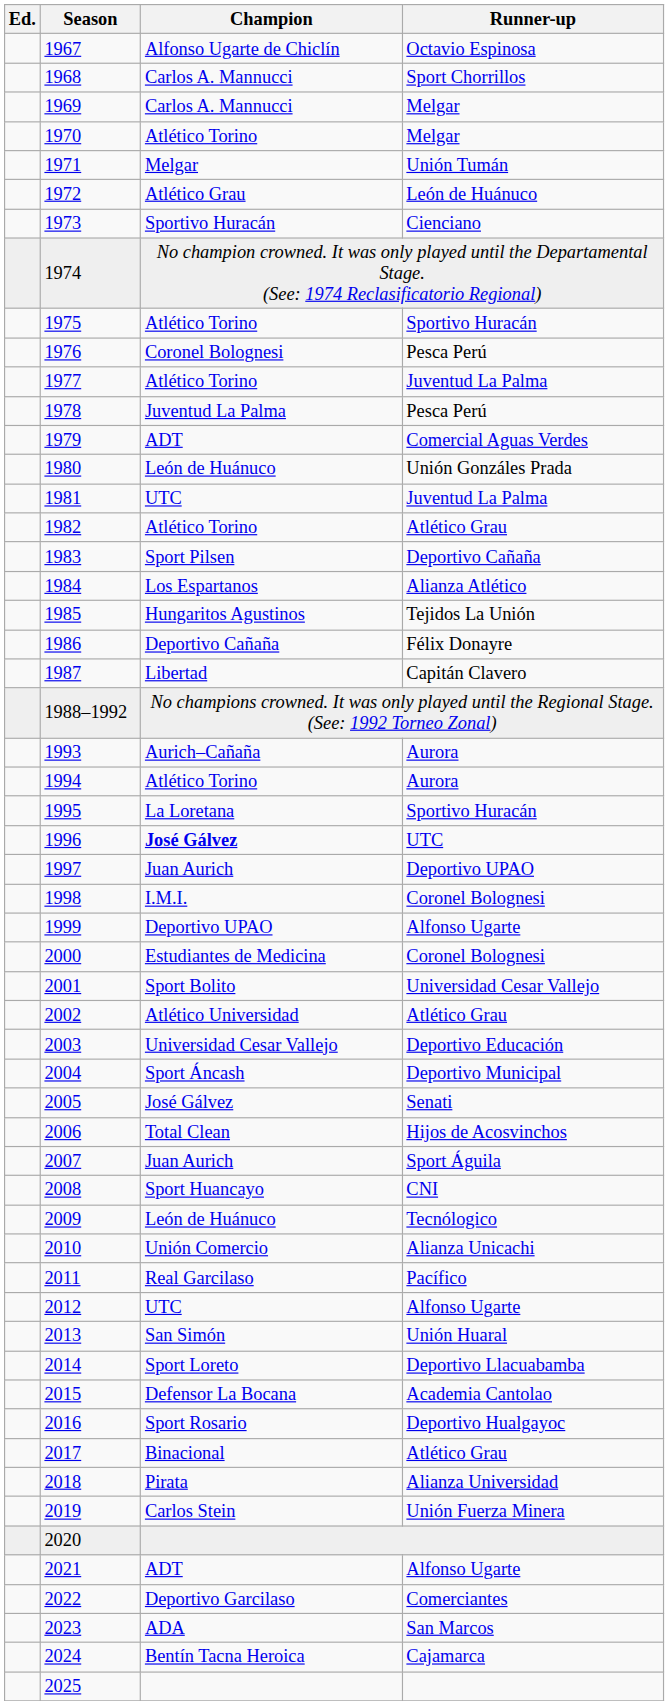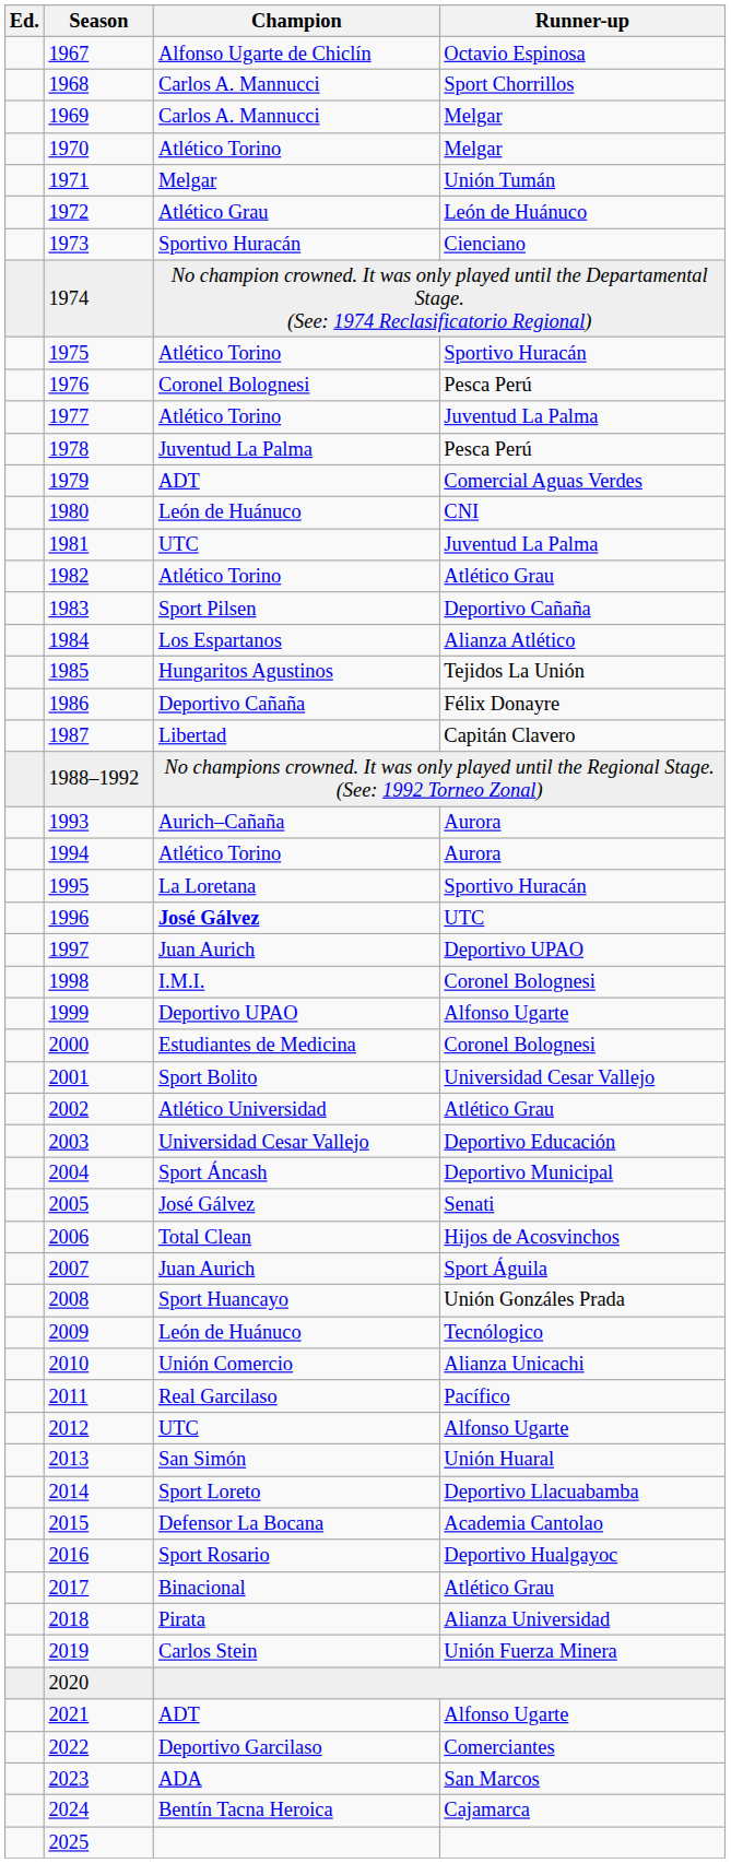1980 | Runner-up: Unión Gonzáles Prada -> CNI
2008 | Runner-up: CNI -> Unión Gonzáles Prada
